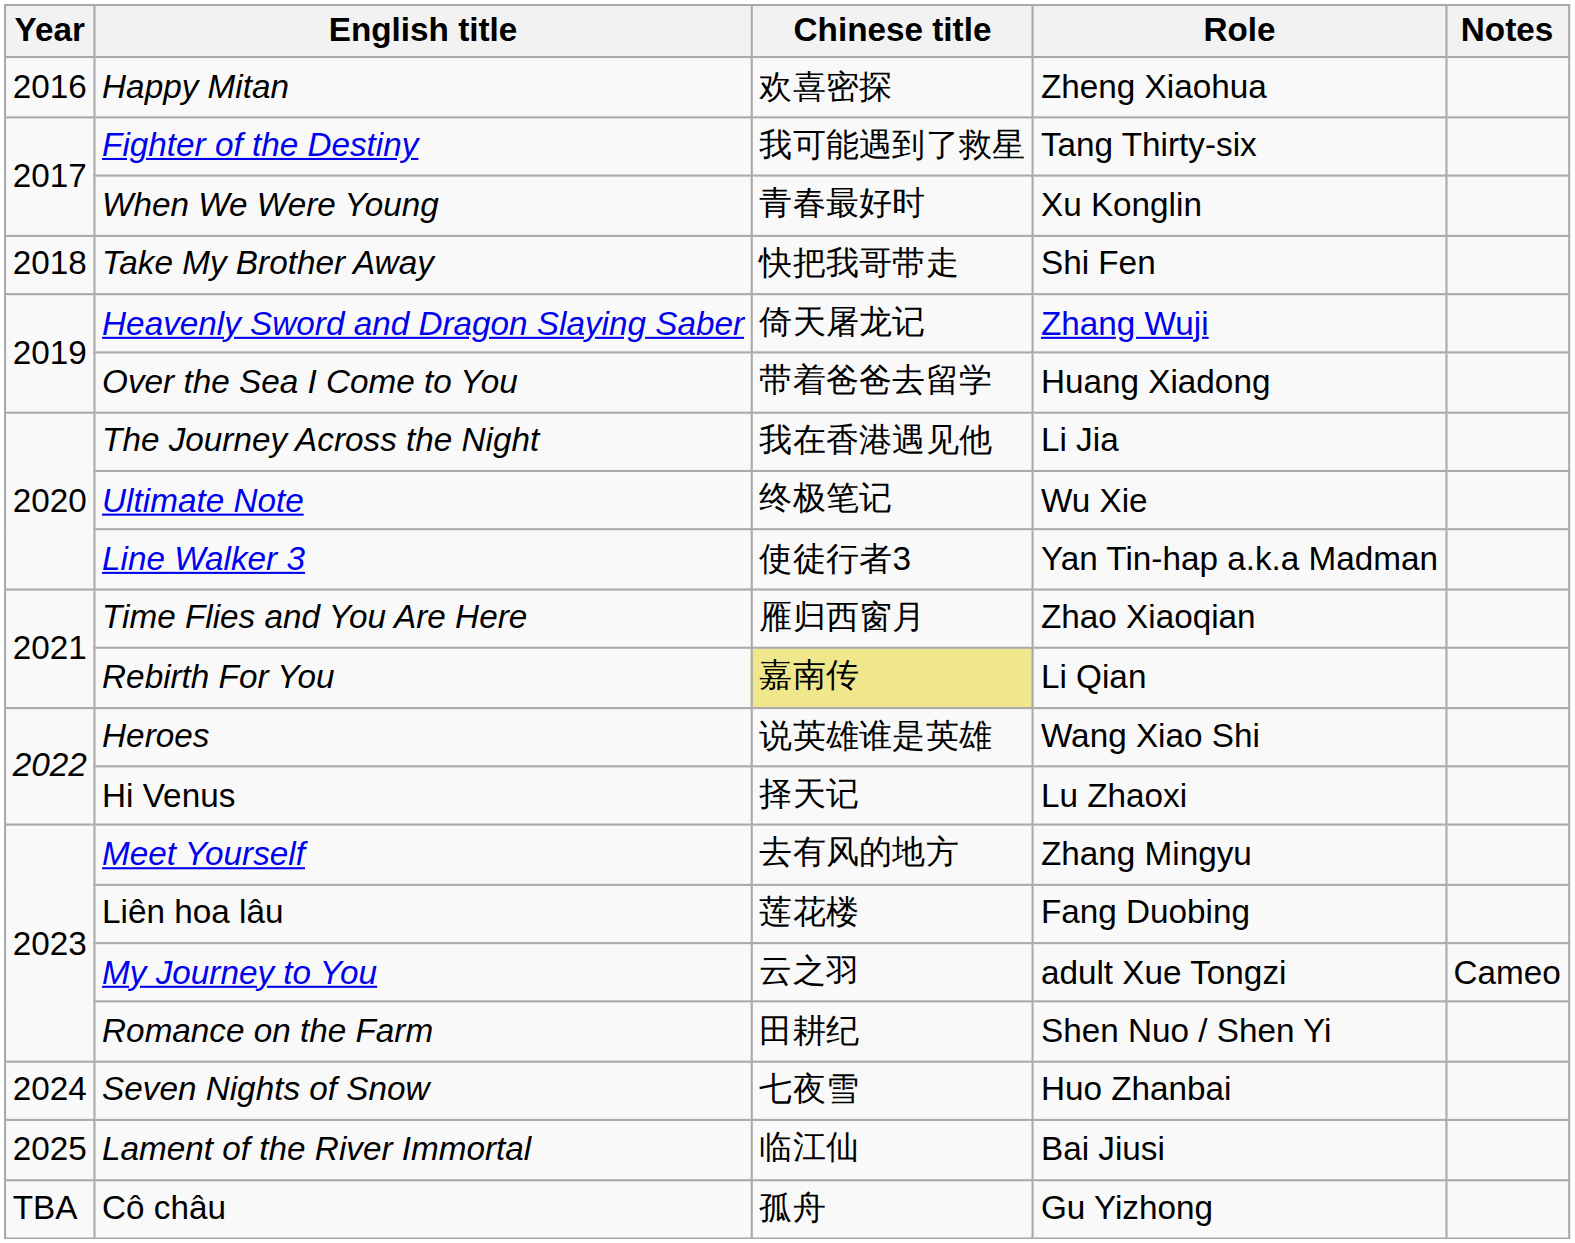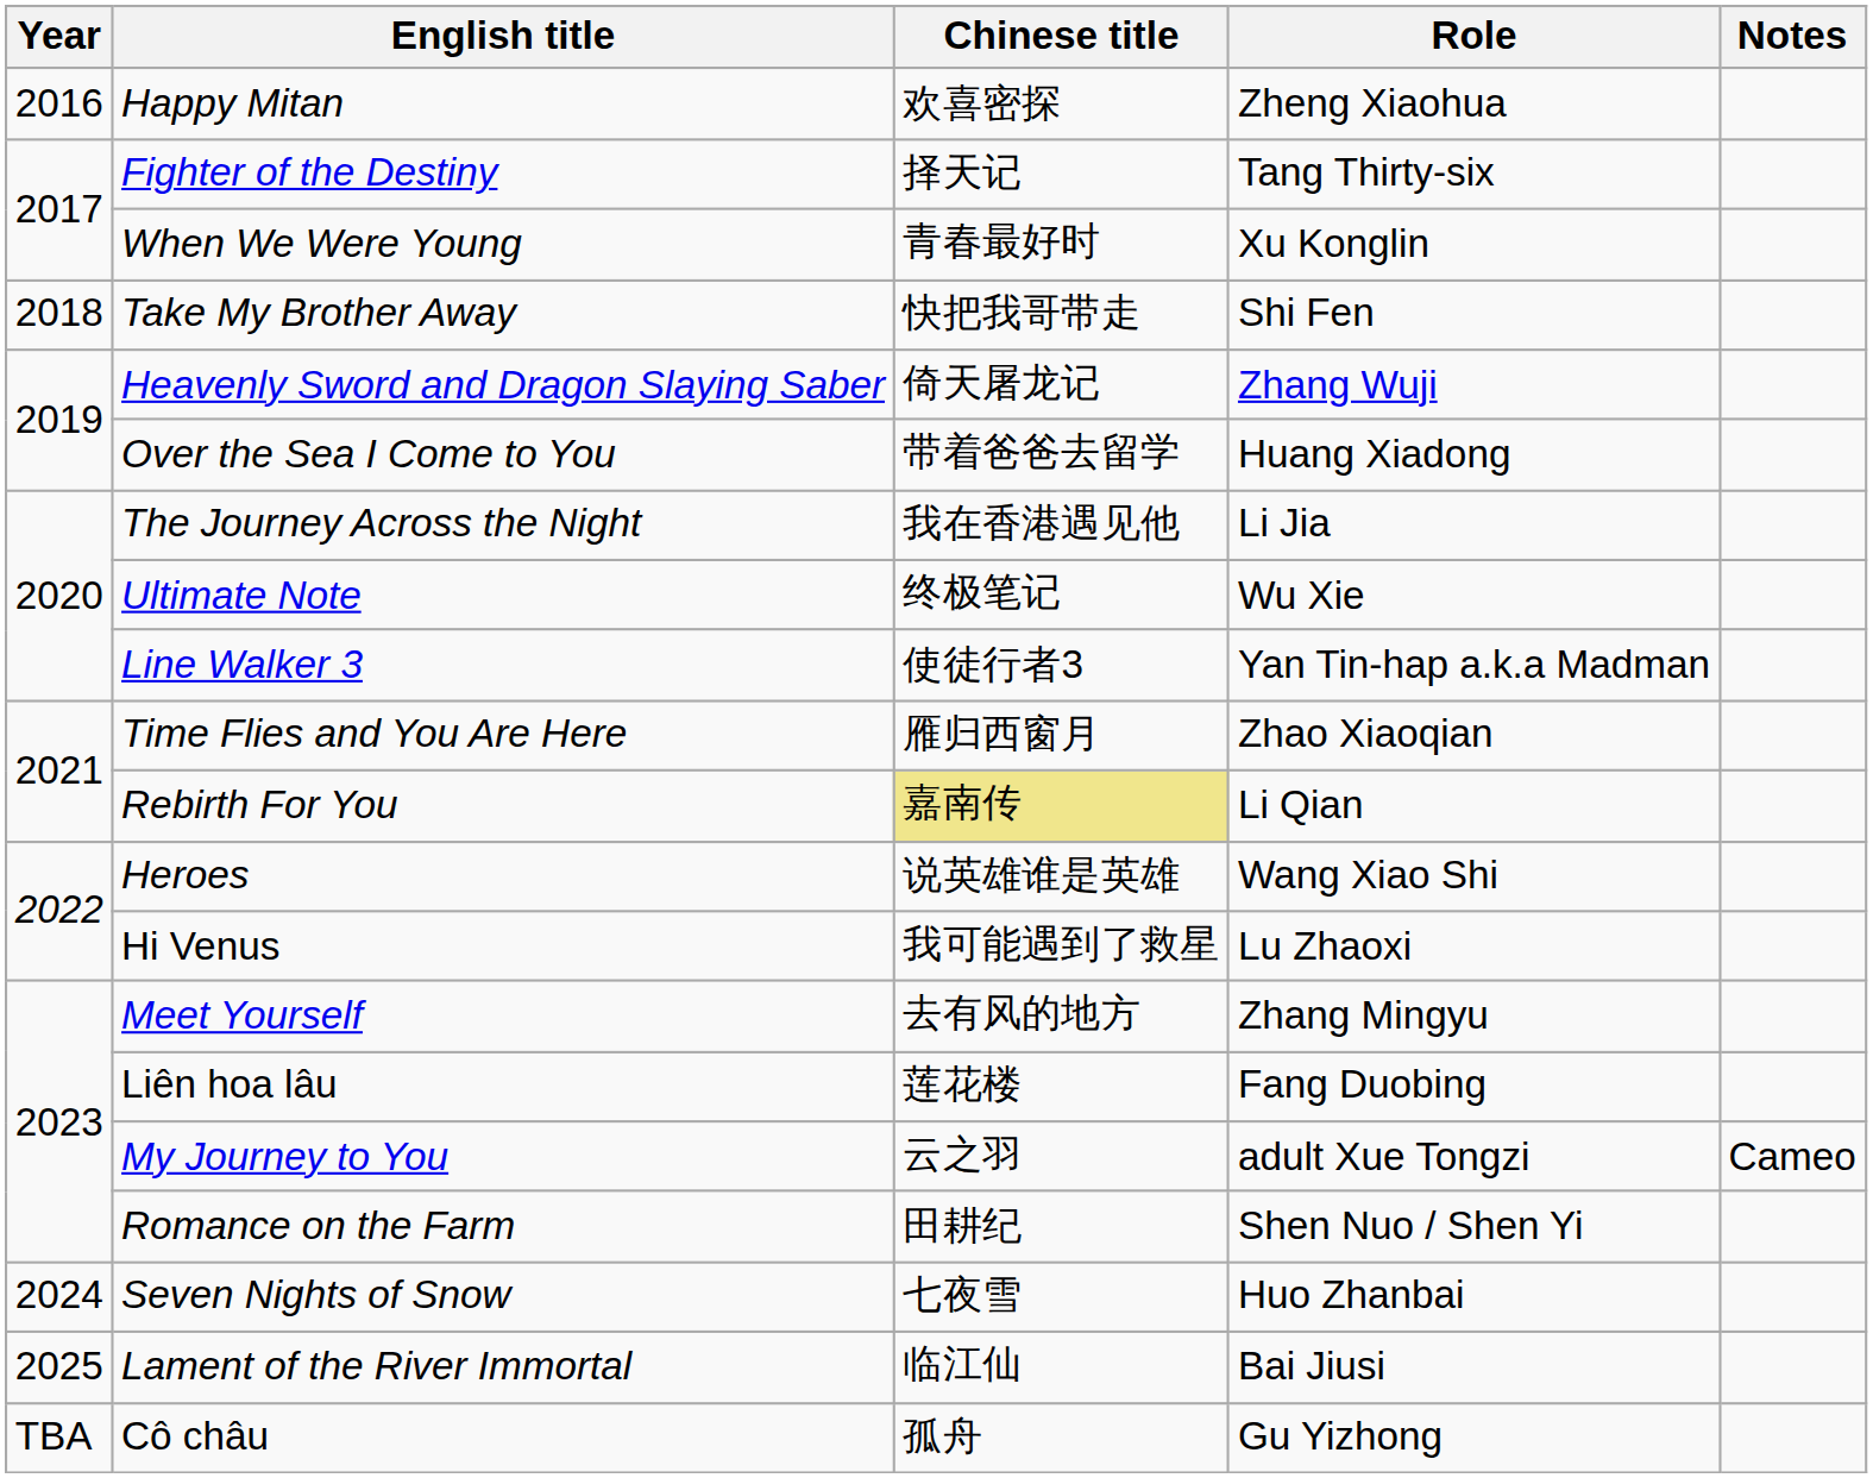Fighter of the Destiny | Chinese title: 我可能遇到了救星 -> 择天记
Hi Venus | Chinese title: 择天记 -> 我可能遇到了救星
